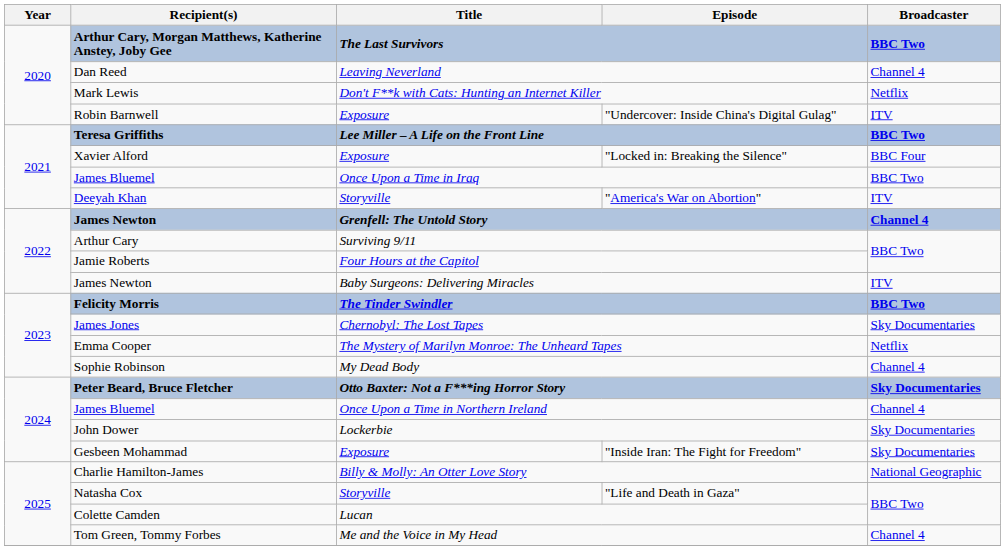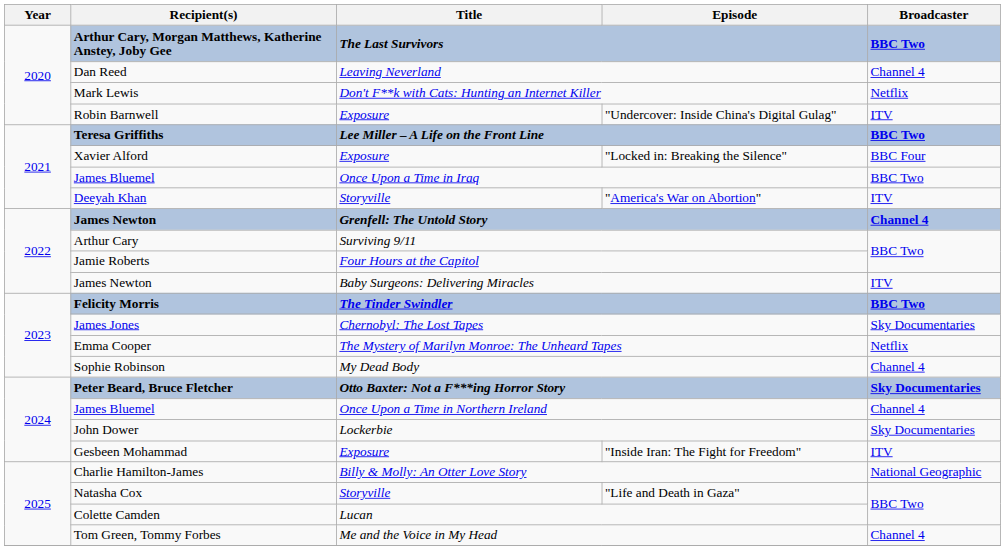"Inside Iran: The Fight for Freedom" | Broadcaster: Sky Documentaries -> ITV
